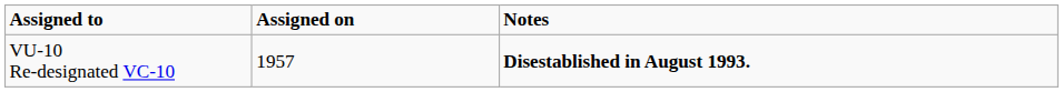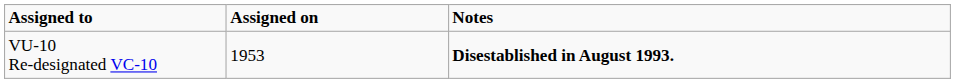VU-10 Re-designated VC-10 | Assigned on: 1957 -> 1953
